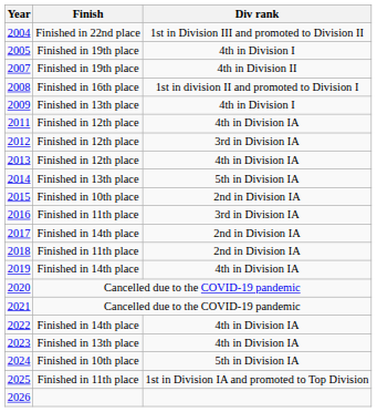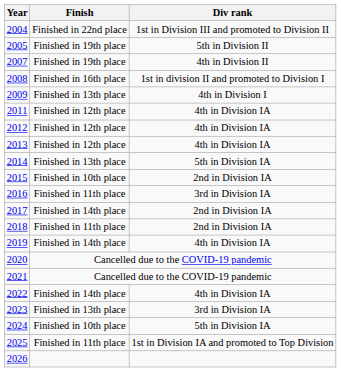2005 | Div rank: 4th in Division I -> 5th in Division II
2012 | Div rank: 3rd in Division IA -> 4th in Division IA
2023 | Div rank: 4th in Division IA -> 3rd in Division IA
